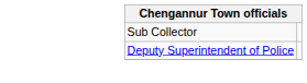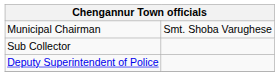+ row: Municipal Chairman | Smt. Shoba Varughese
